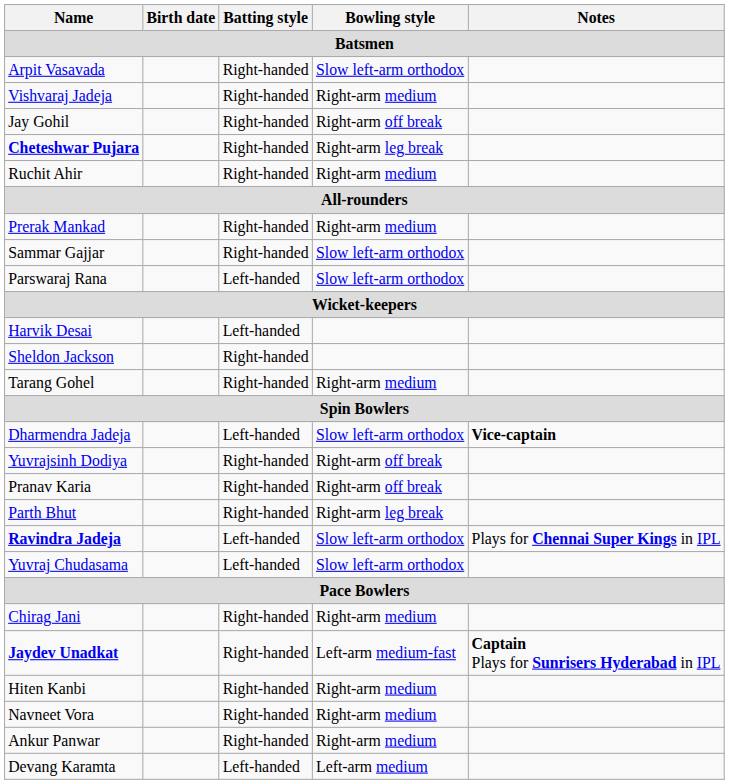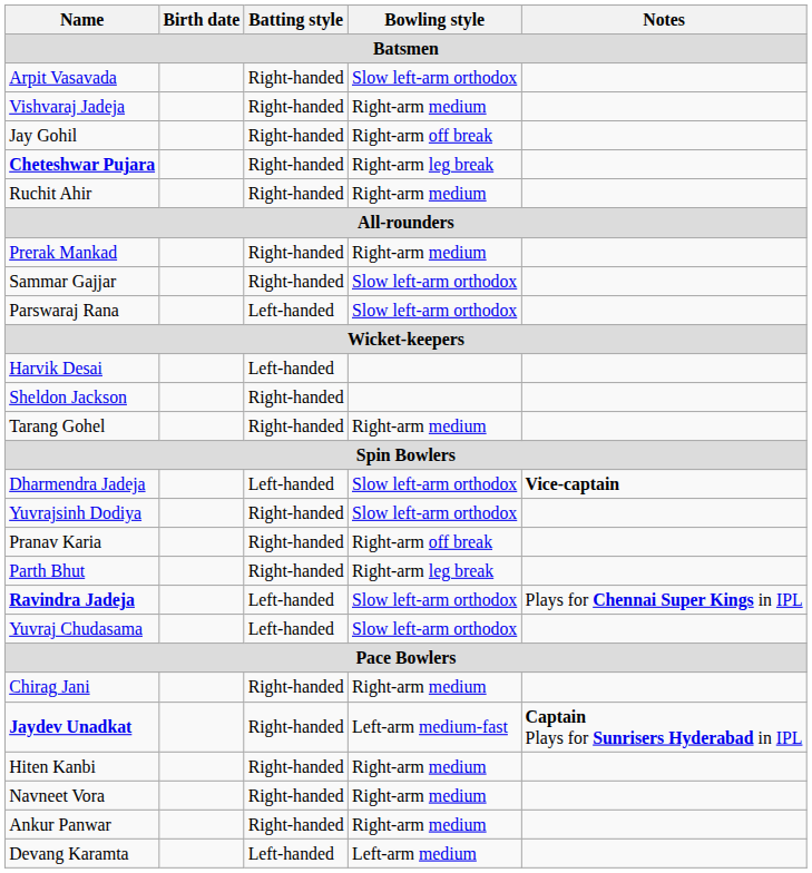Yuvrajsinh Dodiya | Bowling style: Right-arm off break -> Slow left-arm orthodox
